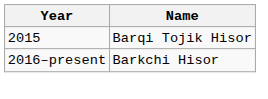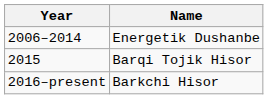+ row: 2006–2014 | Energetik Dushanbe
